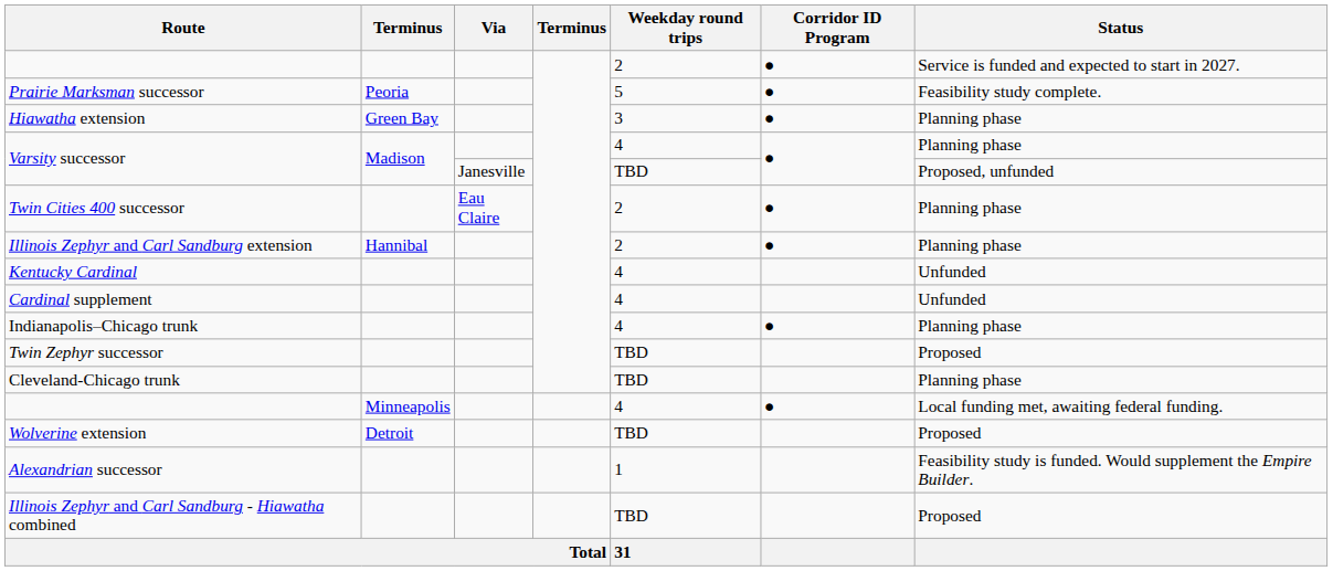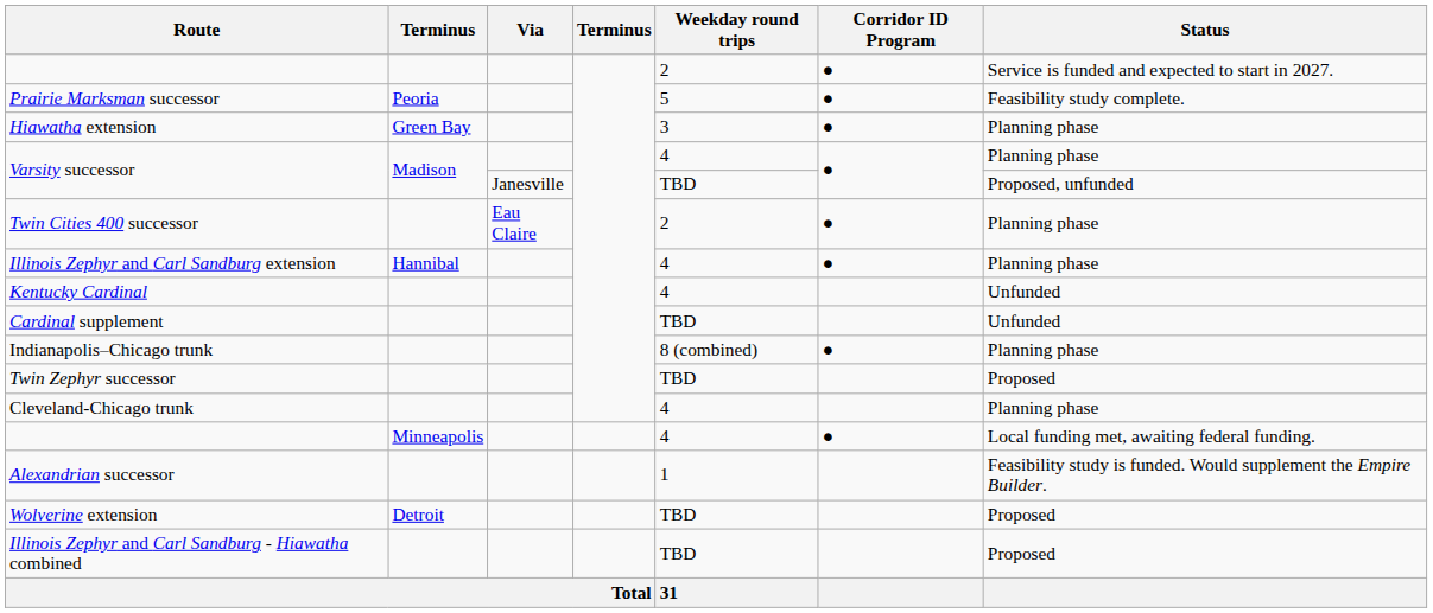Illinois Zephyr and Carl Sandburg extension | Weekday round trips: 2 -> 4
Cardinal supplement | Weekday round trips: 4 -> TBD
Indianapolis–Chicago trunk | Weekday round trips: 4 -> 8 (combined)
Cleveland-Chicago trunk | Weekday round trips: TBD -> 4
rows swapped: Alexandrian successor <-> Wolverine extension
